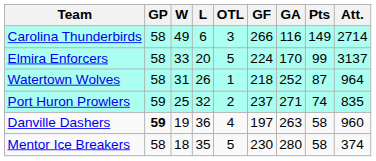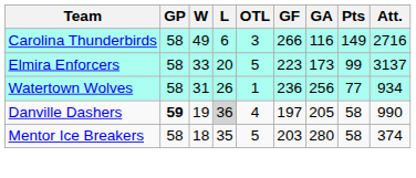Carolina Thunderbirds | Att.: 2714 -> 2716
Elmira Enforcers | GF: 224 -> 223
Elmira Enforcers | GA: 170 -> 173
Watertown Wolves | GF: 218 -> 236
Watertown Wolves | GA: 252 -> 256
Watertown Wolves | Pts: 87 -> 77
Watertown Wolves | Att.: 964 -> 934
- row: Port Huron Prowlers | 59 | 25 | 32 | 2 | 237 | 271 | 74 | 835
Danville Dashers | L: no background -> lightgrey background
Danville Dashers | GA: 263 -> 205
Danville Dashers | Att.: 960 -> 990
Mentor Ice Breakers | GF: 230 -> 203
